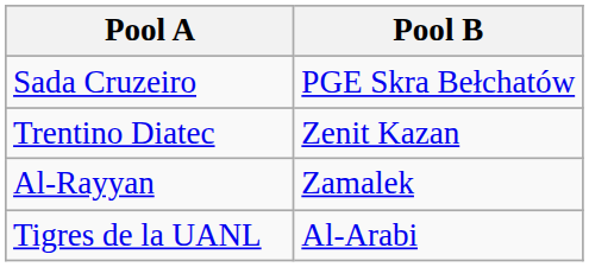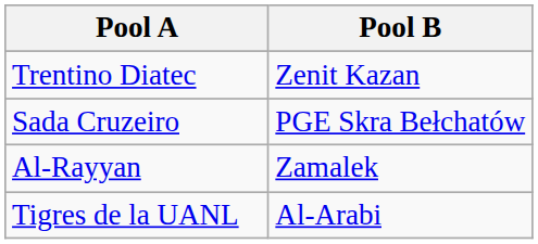rows swapped: Trentino Diatec <-> Sada Cruzeiro
